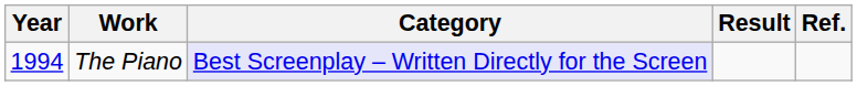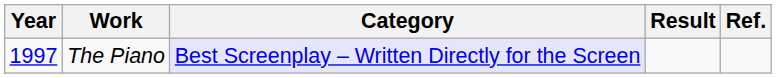The Piano | Year: 1994 -> 1997
